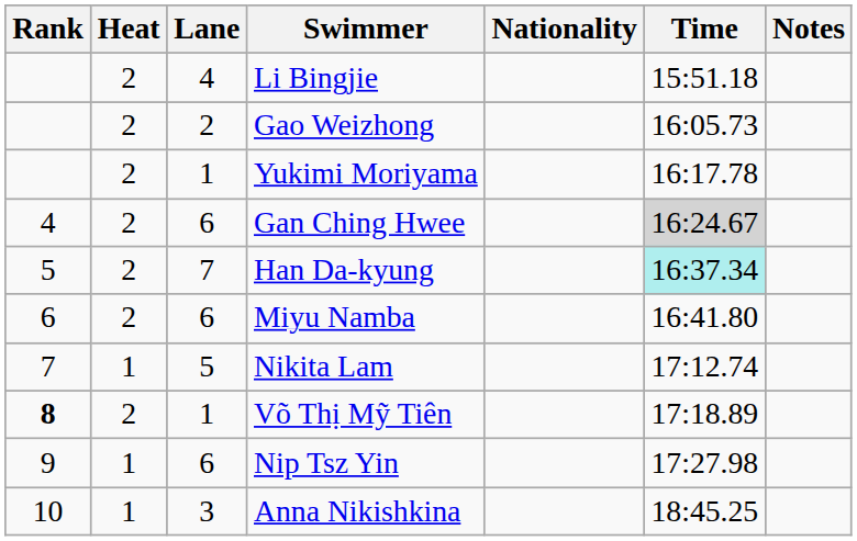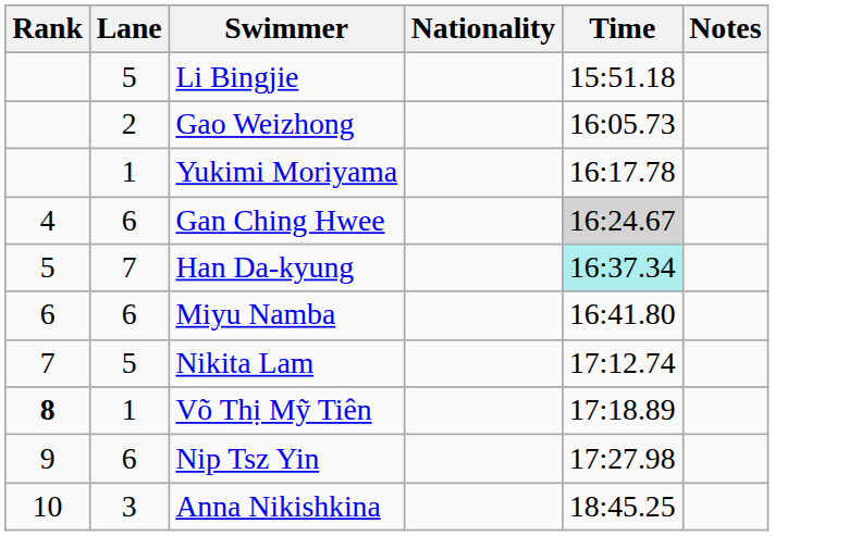- column: Heat | 2 | 2 | 2 | 2 | 2 | 2 | 1 | 2 | 1 | 1
Li Bingjie | Lane: 4 -> 5
